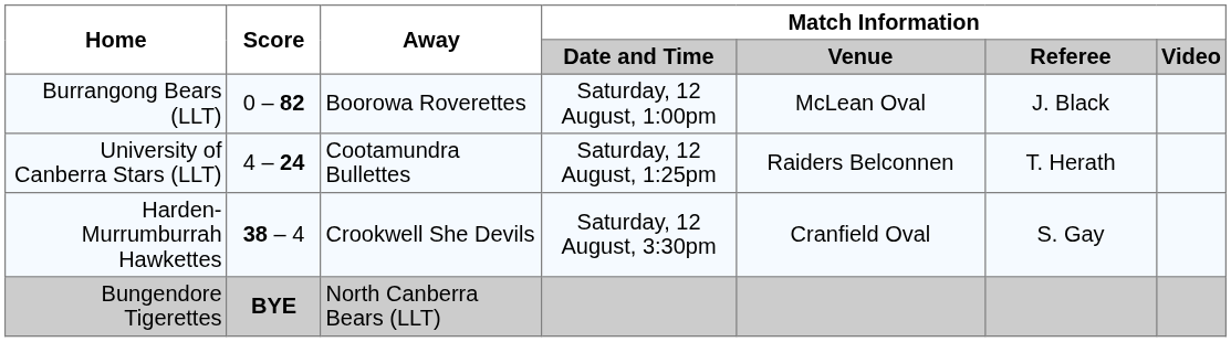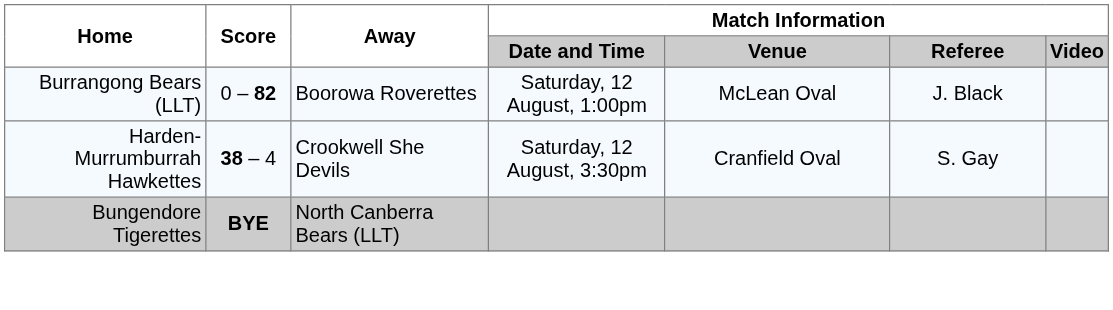- row: University of Canberra Stars (LLT) | 4 – 24 | Cootamundra Bullettes | Saturday, 12 August, 1:25pm | Raiders Belconnen | T. Herath
